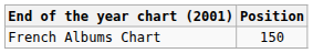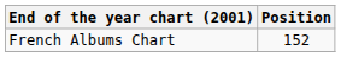French Albums Chart | Position: 150 -> 152
